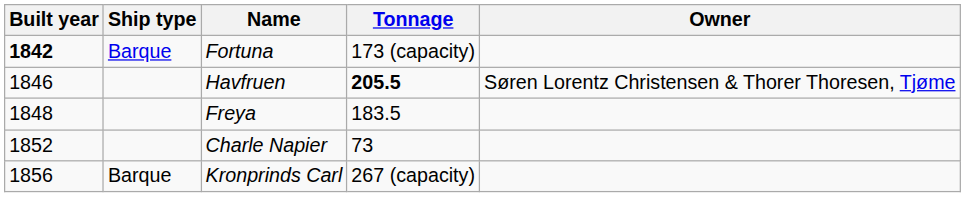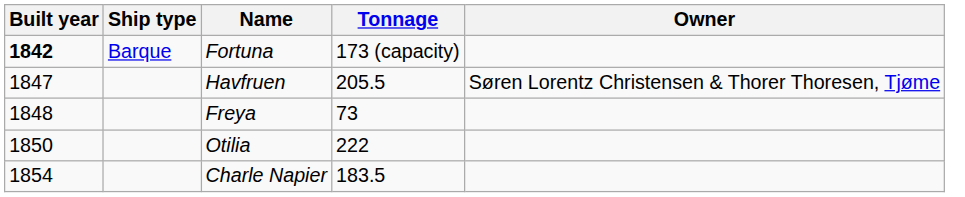Havfruen | Built year: 1846 -> 1847
Havfruen | Tonnage: bold -> normal
Freya | Tonnage: 183.5 -> 73
+ row: 1850 | Otilia | 222
Charle Napier | Built year: 1852 -> 1854
Charle Napier | Tonnage: 73 -> 183.5
- row: 1856 | Barque | Kronprinds Carl | 267 (capacity)
